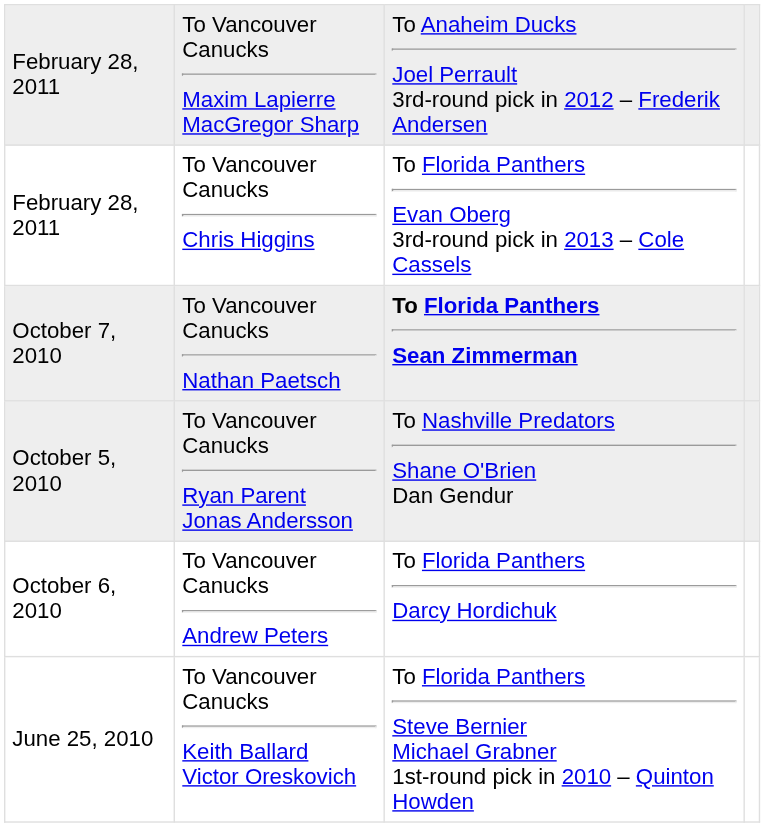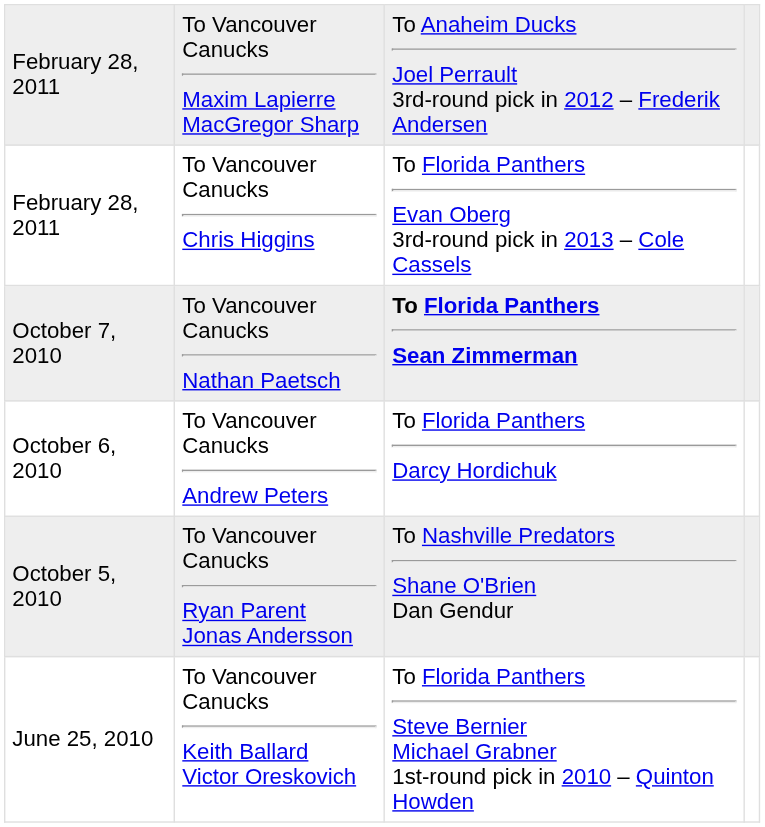rows swapped: October 6, 2010 <-> October 5, 2010
